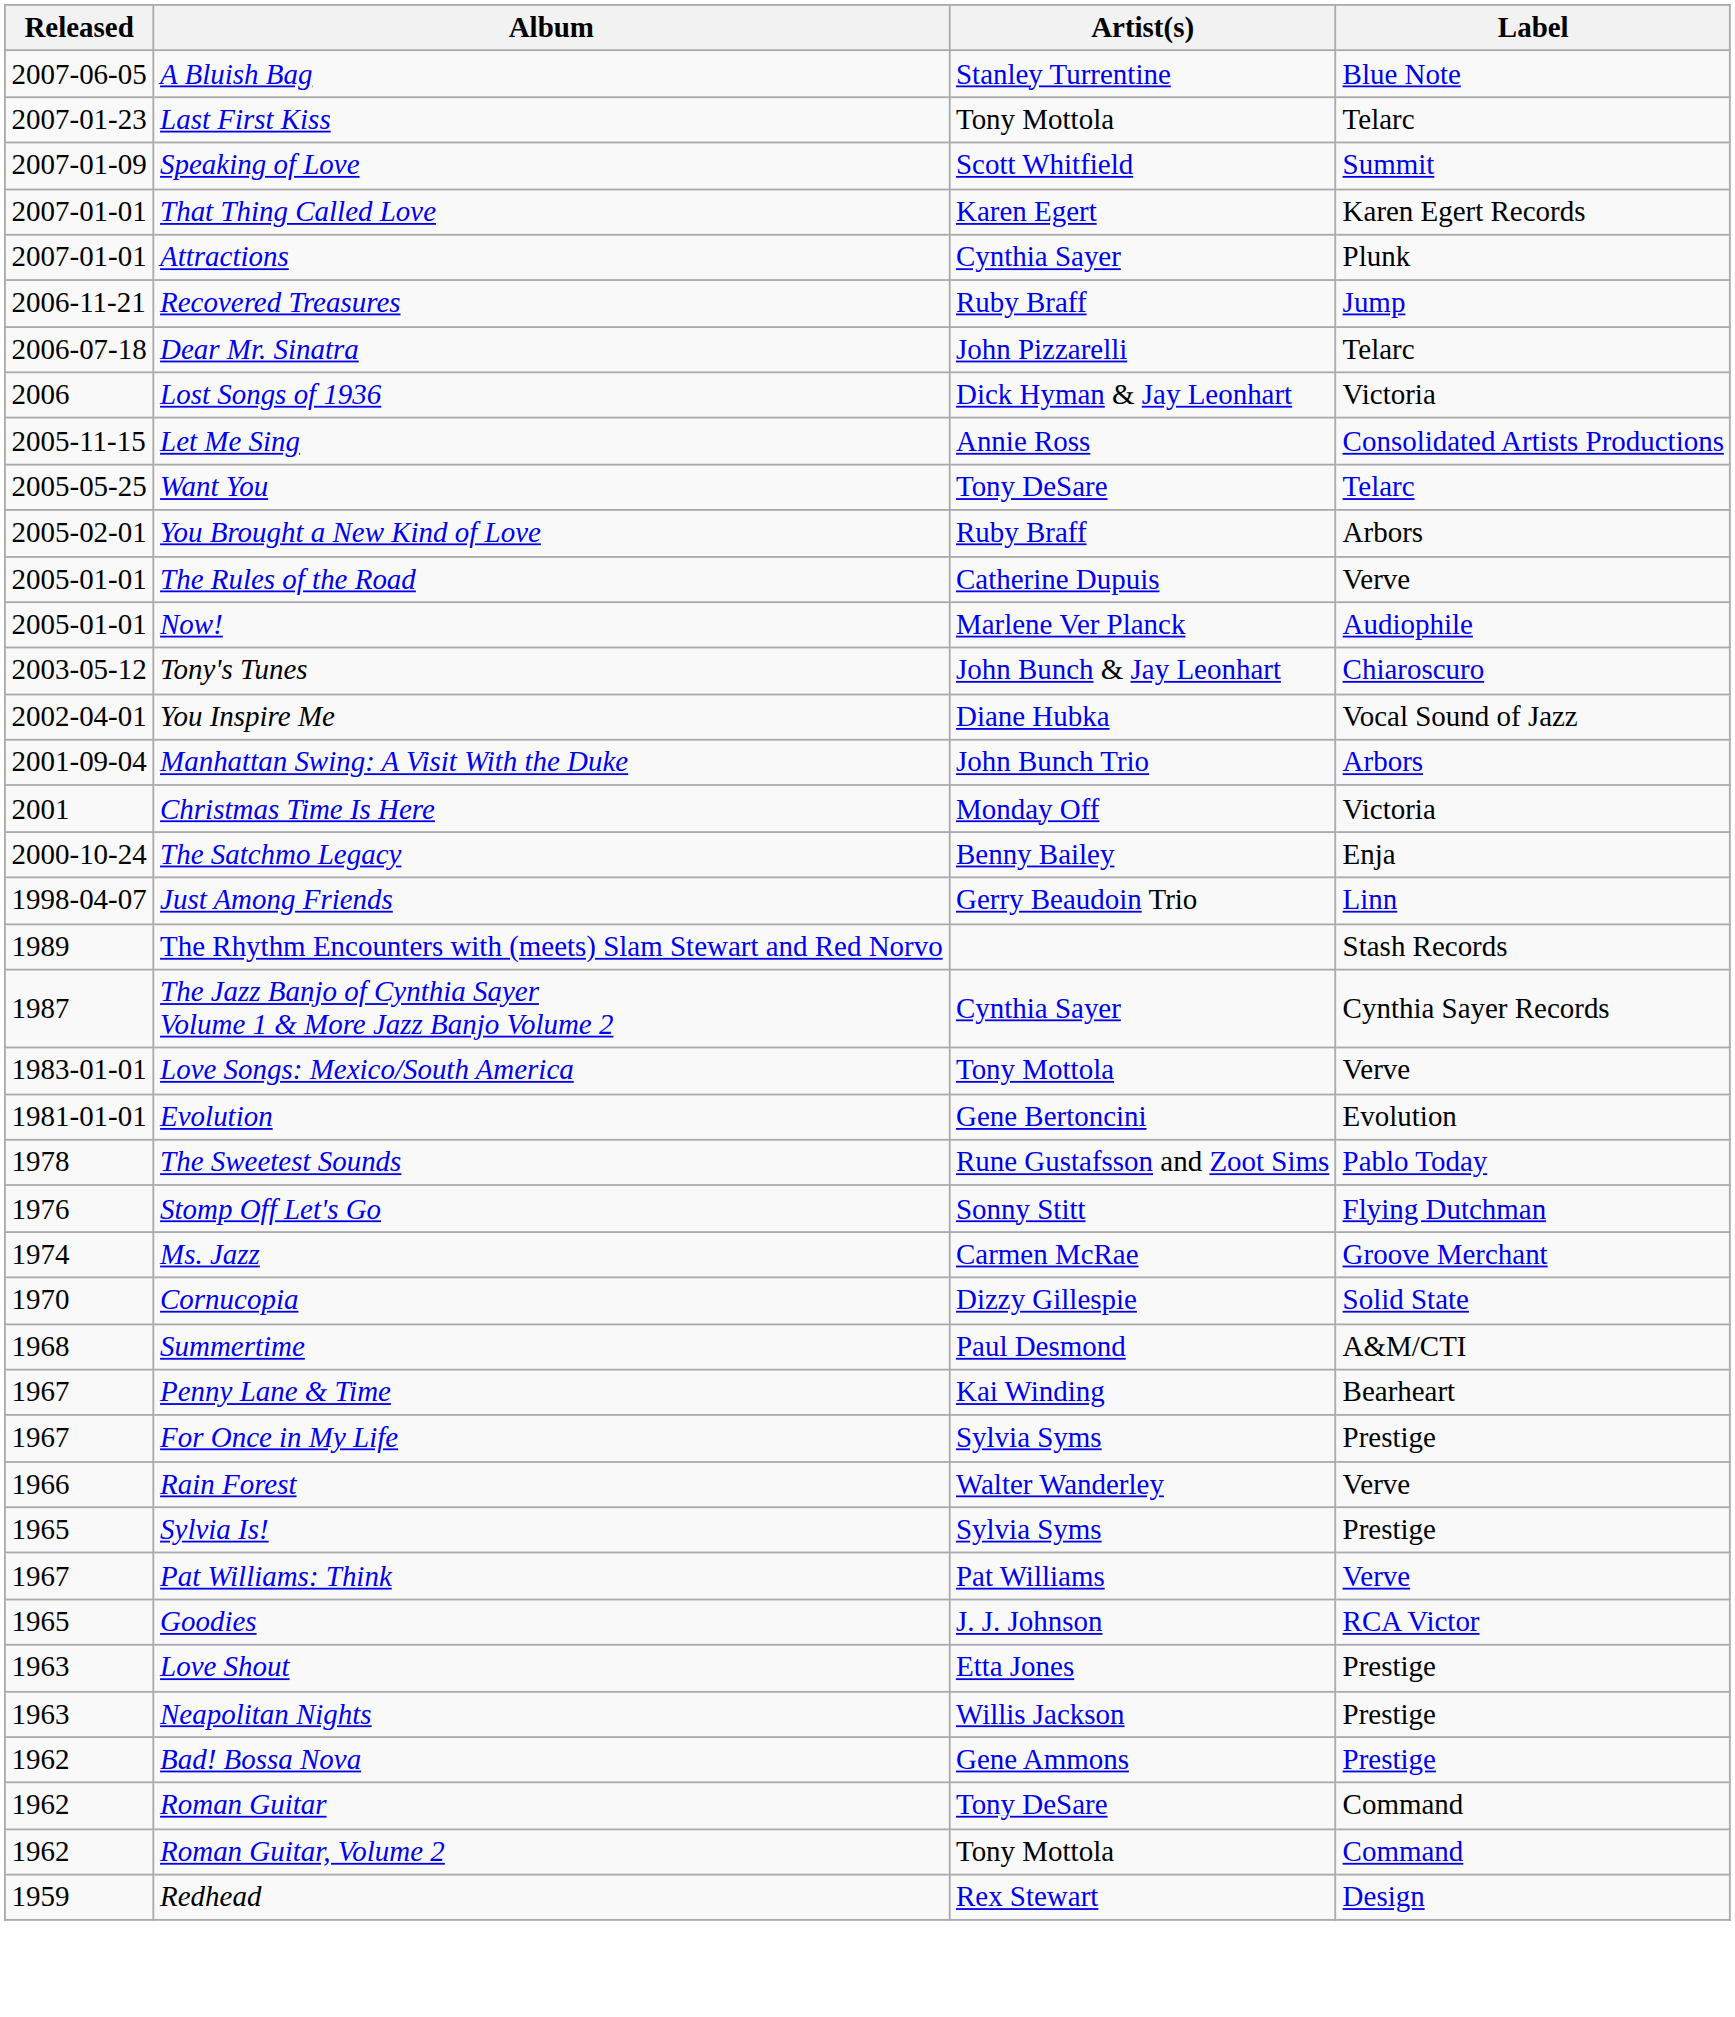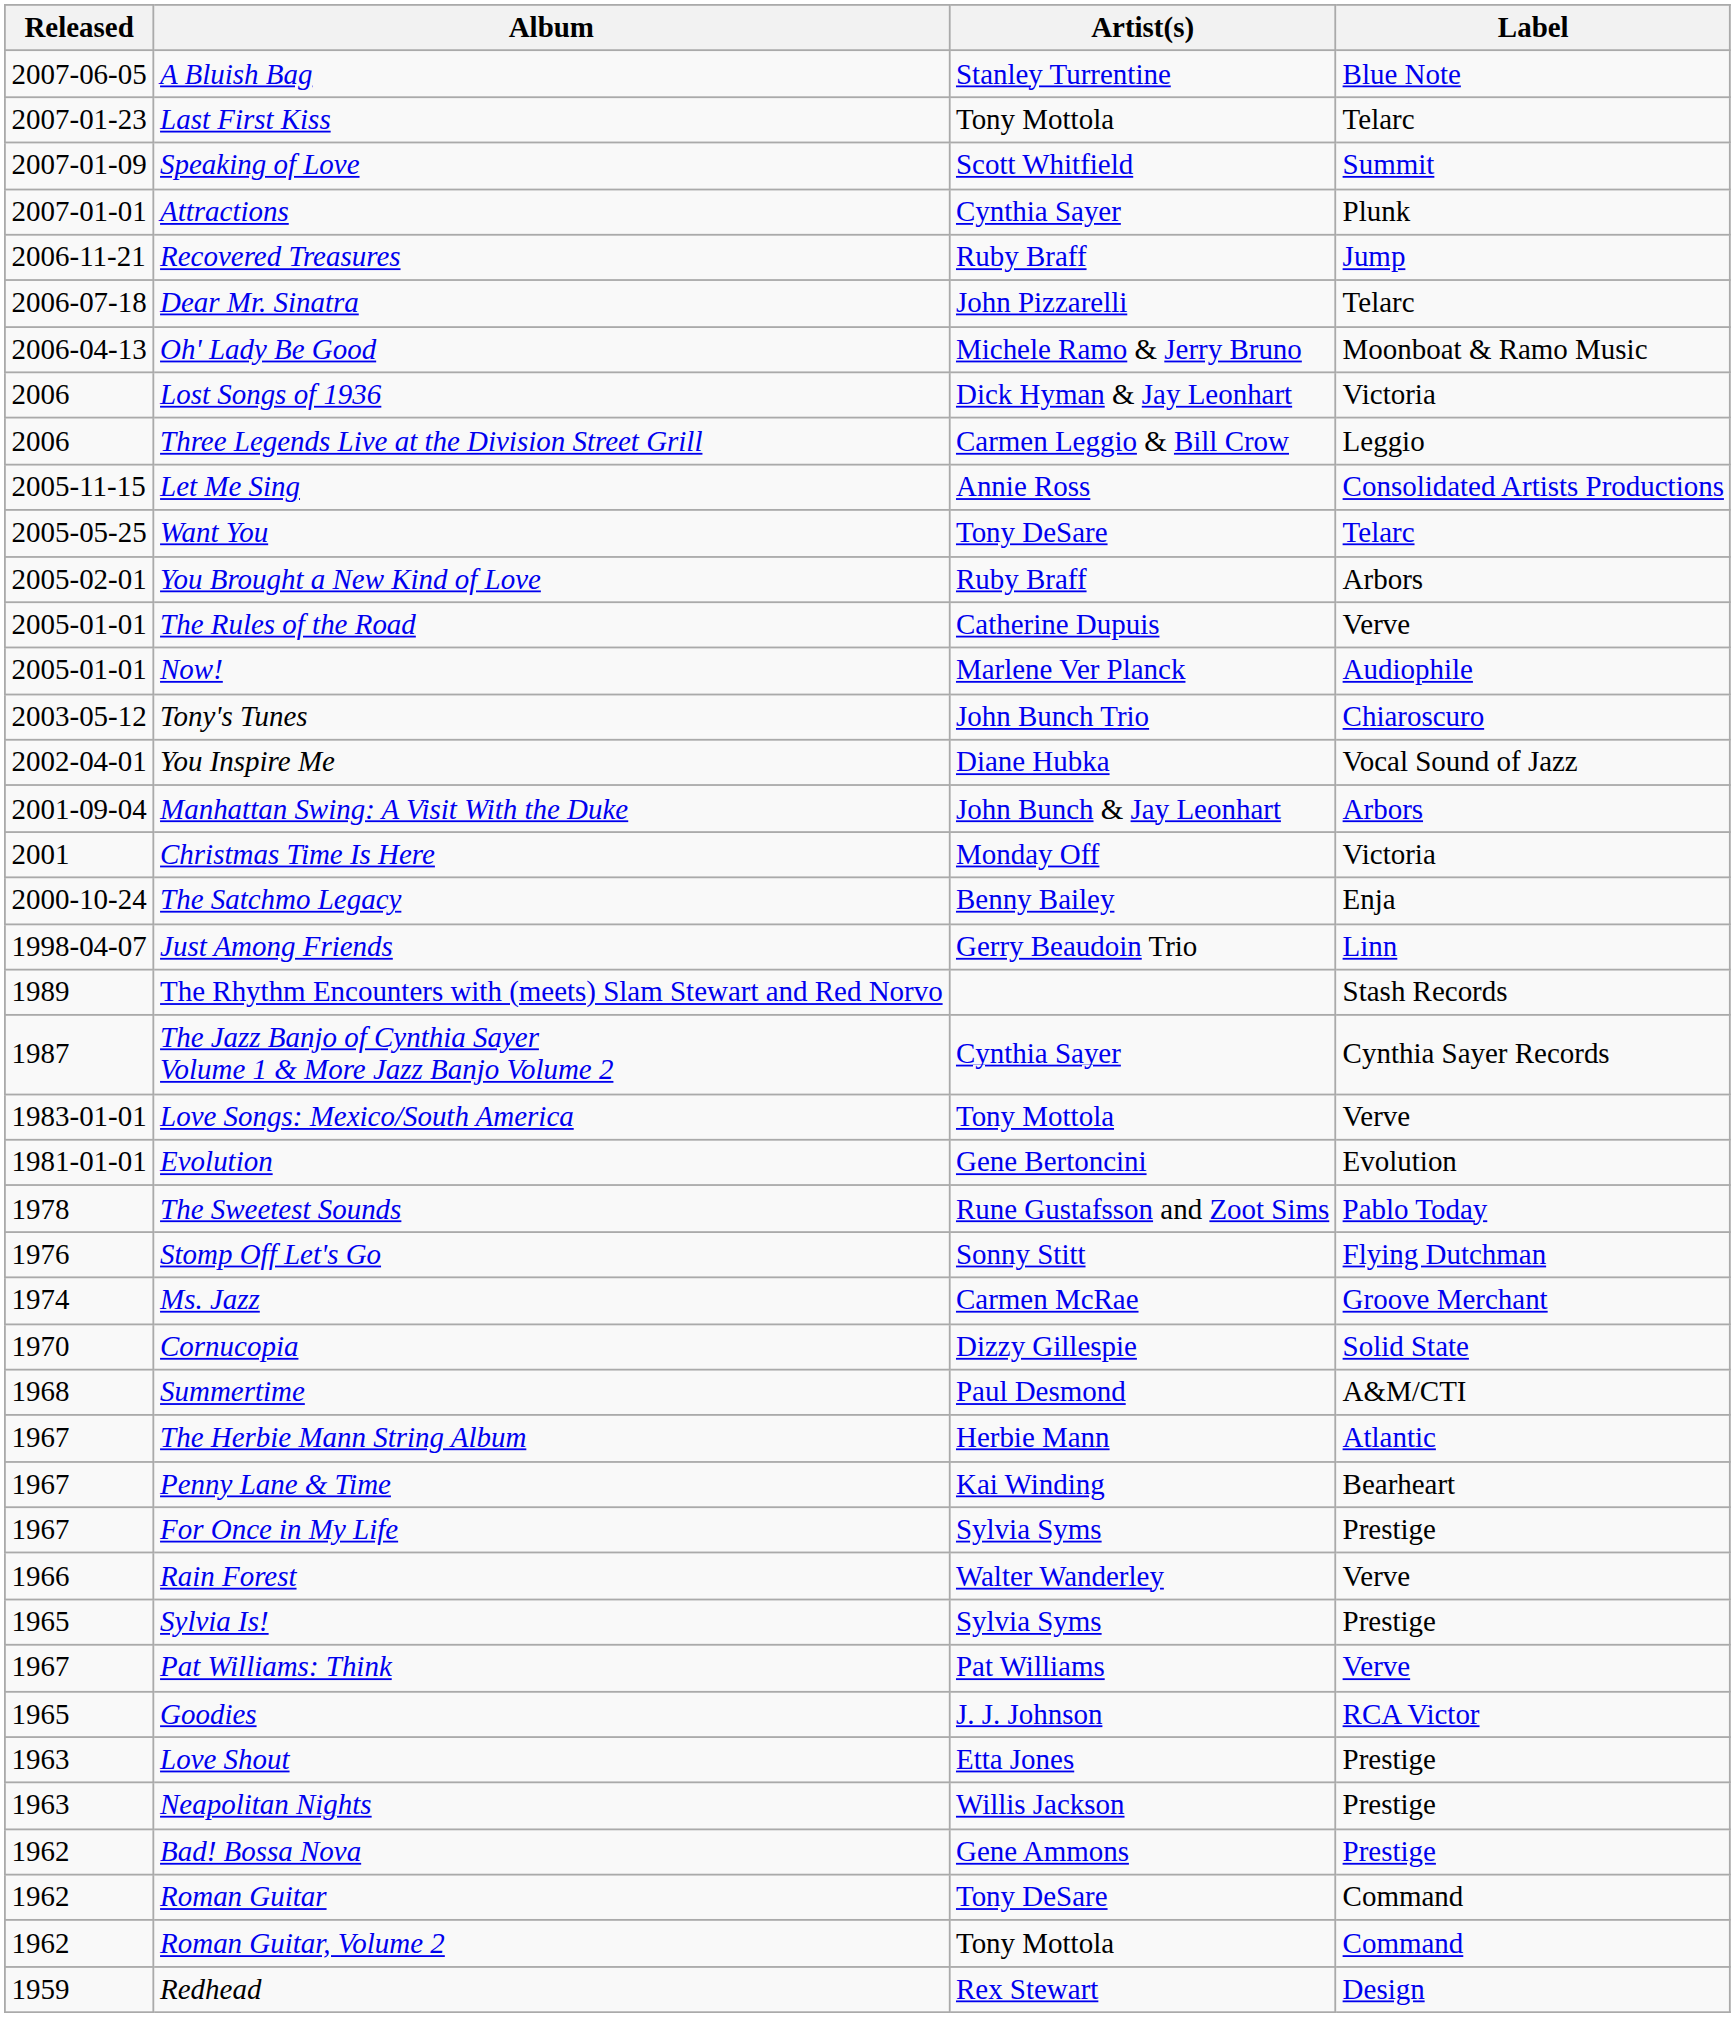- row: 2007-01-01 | That Thing Called Love | Karen Egert | Karen Egert Records
+ row: 2006-04-13 | Oh' Lady Be Good | Michele Ramo & Jerry Bruno | Moonboat & Ramo Music
+ row: 2006 | Three Legends Live at the Division Street Grill | Carmen Leggio & Bill Crow | Leggio
Tony's Tunes | Artist(s): John Bunch & Jay Leonhart -> John Bunch Trio
Manhattan Swing: A Visit With the Duke | Artist(s): John Bunch Trio -> John Bunch & Jay Leonhart
+ row: 1967 | The Herbie Mann String Album | Herbie Mann | Atlantic
